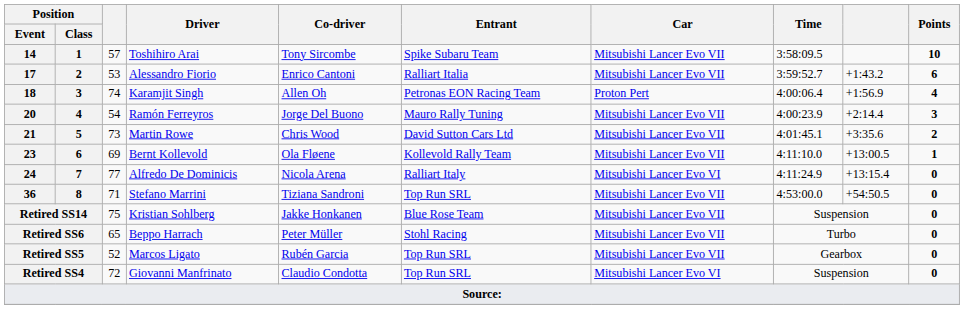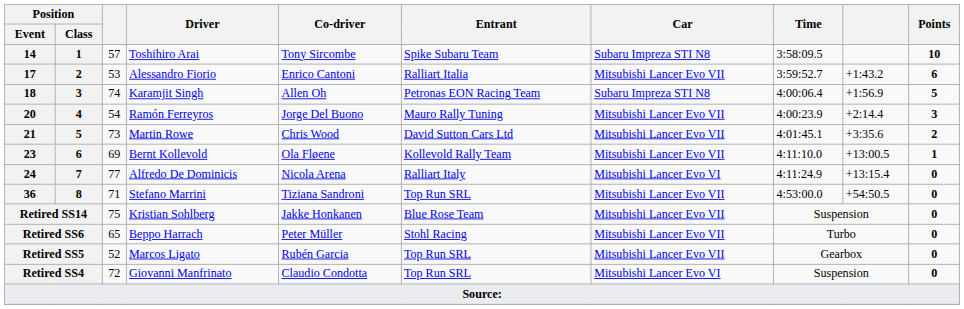14 | Car: Mitsubishi Lancer Evo VII -> Subaru Impreza STI N8
18 | Car: Proton Pert -> Subaru Impreza STI N8
18 | Points: 4 -> 5
